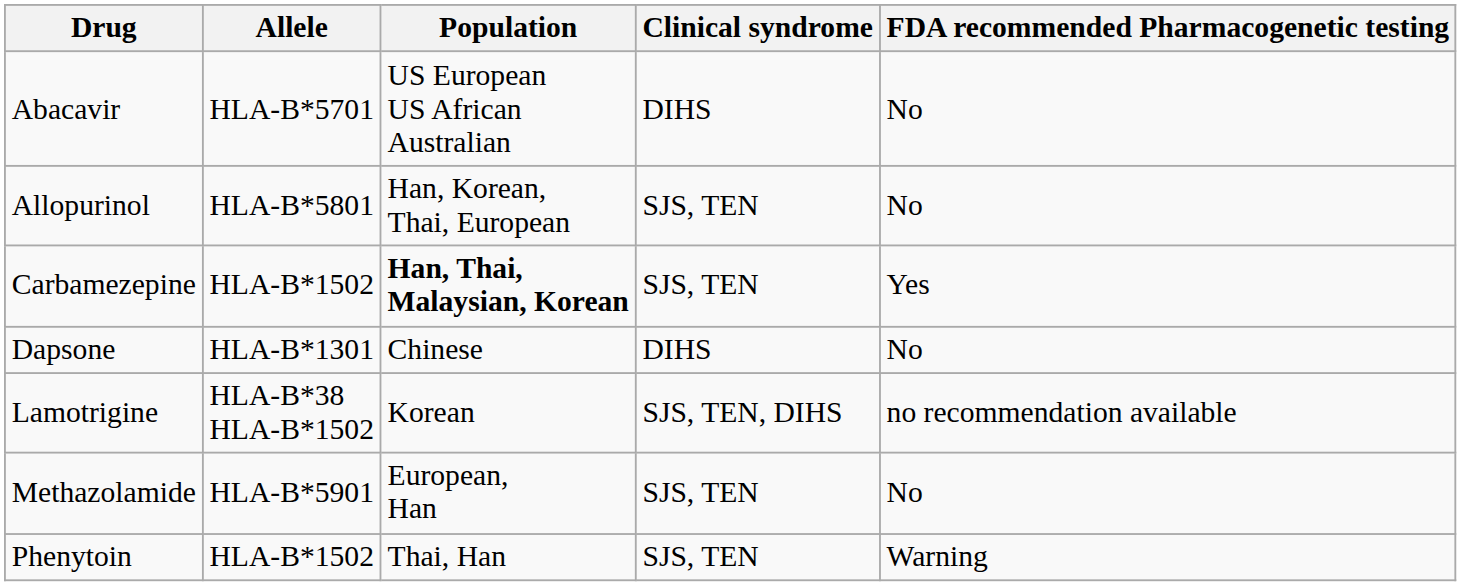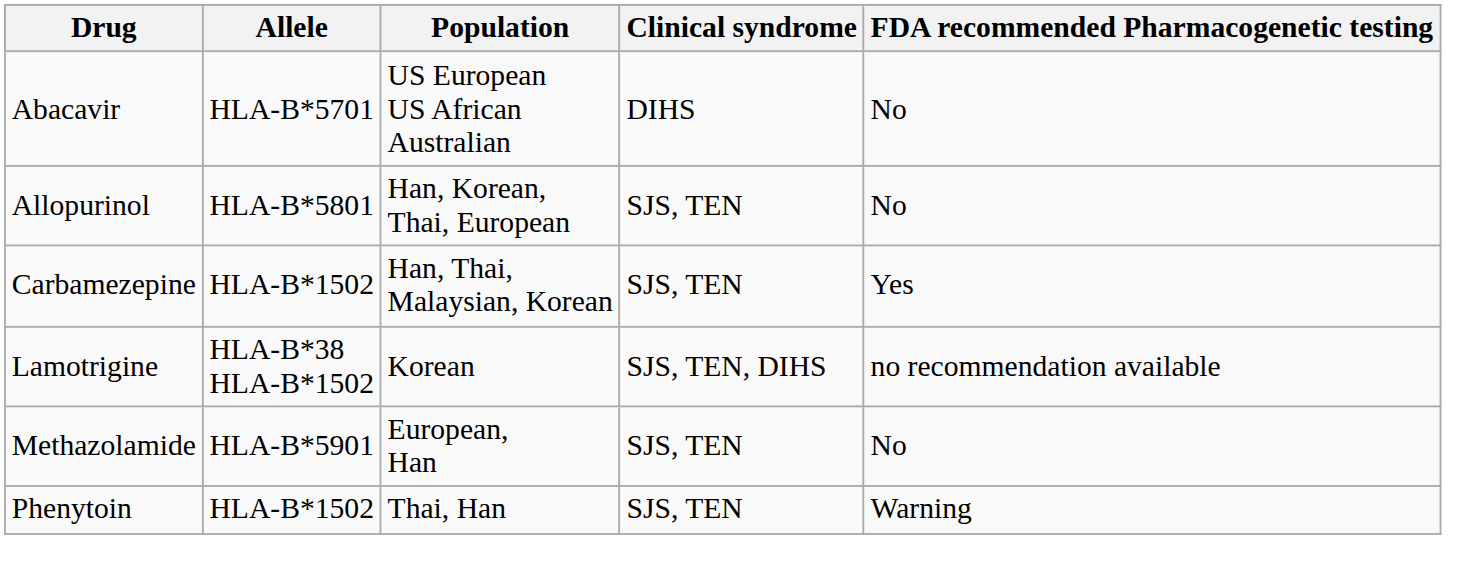Carbamezepine | Population: bold -> normal
- row: Dapsone | HLA-B*1301 | Chinese | DIHS | No
